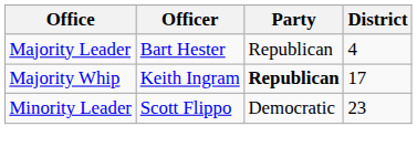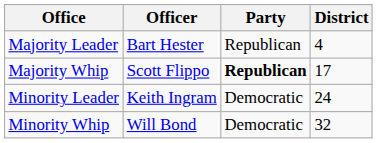Majority Whip | Officer: Keith Ingram -> Scott Flippo
Minority Leader | Officer: Scott Flippo -> Keith Ingram
Minority Leader | District: 23 -> 24
+ row: Minority Whip | Will Bond | Democratic | 32
